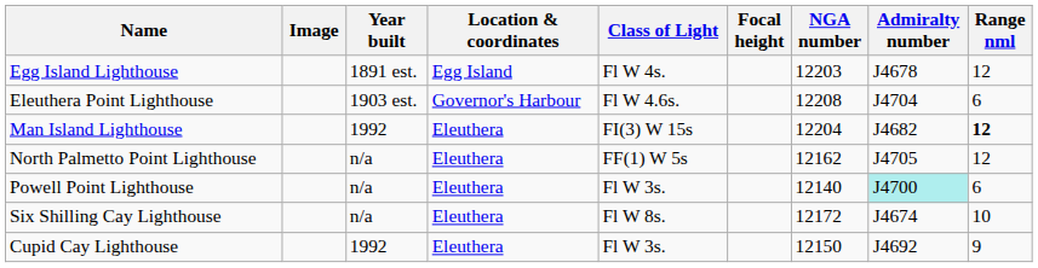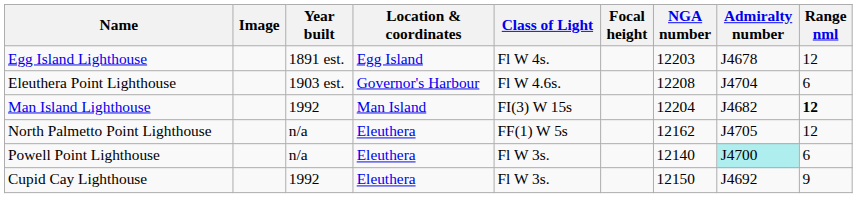Man Island Lighthouse | Location & coordinates: Eleuthera -> Man Island
- row: Six Shilling Cay Lighthouse | n/a | Eleuthera | Fl W 8s. | 12172 | J4674 | 10
